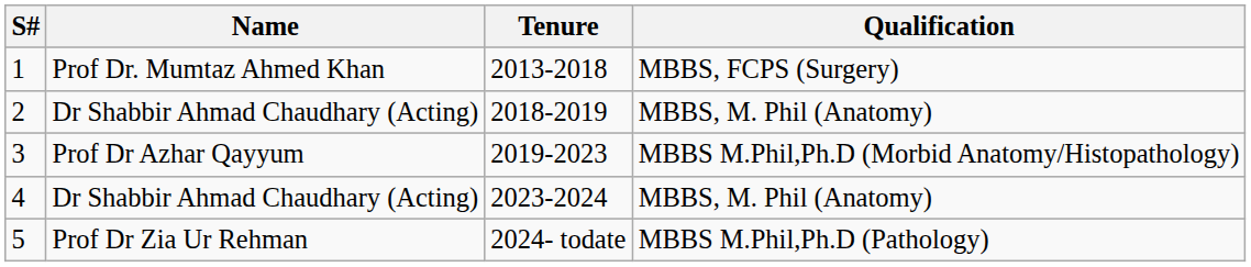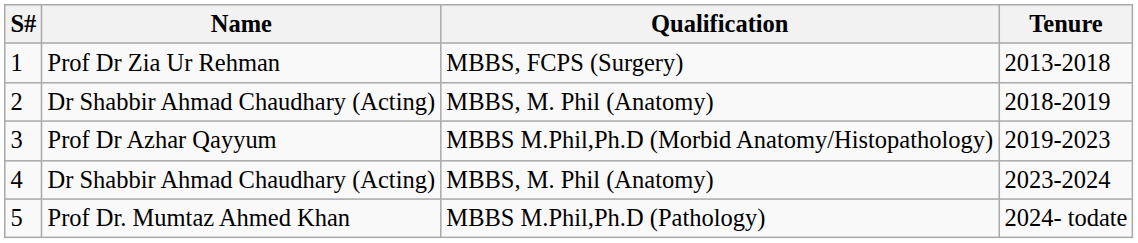columns swapped: Qualification <-> Tenure
1 | Name: Prof Dr. Mumtaz Ahmed Khan -> Prof Dr Zia Ur Rehman
5 | Name: Prof Dr Zia Ur Rehman -> Prof Dr. Mumtaz Ahmed Khan
